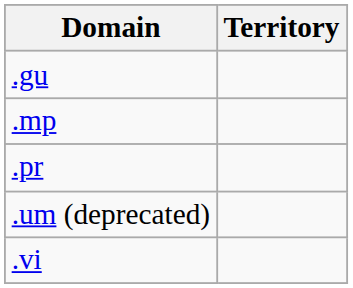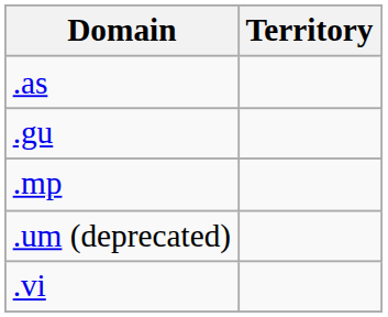+ row: .as
- row: .pr
